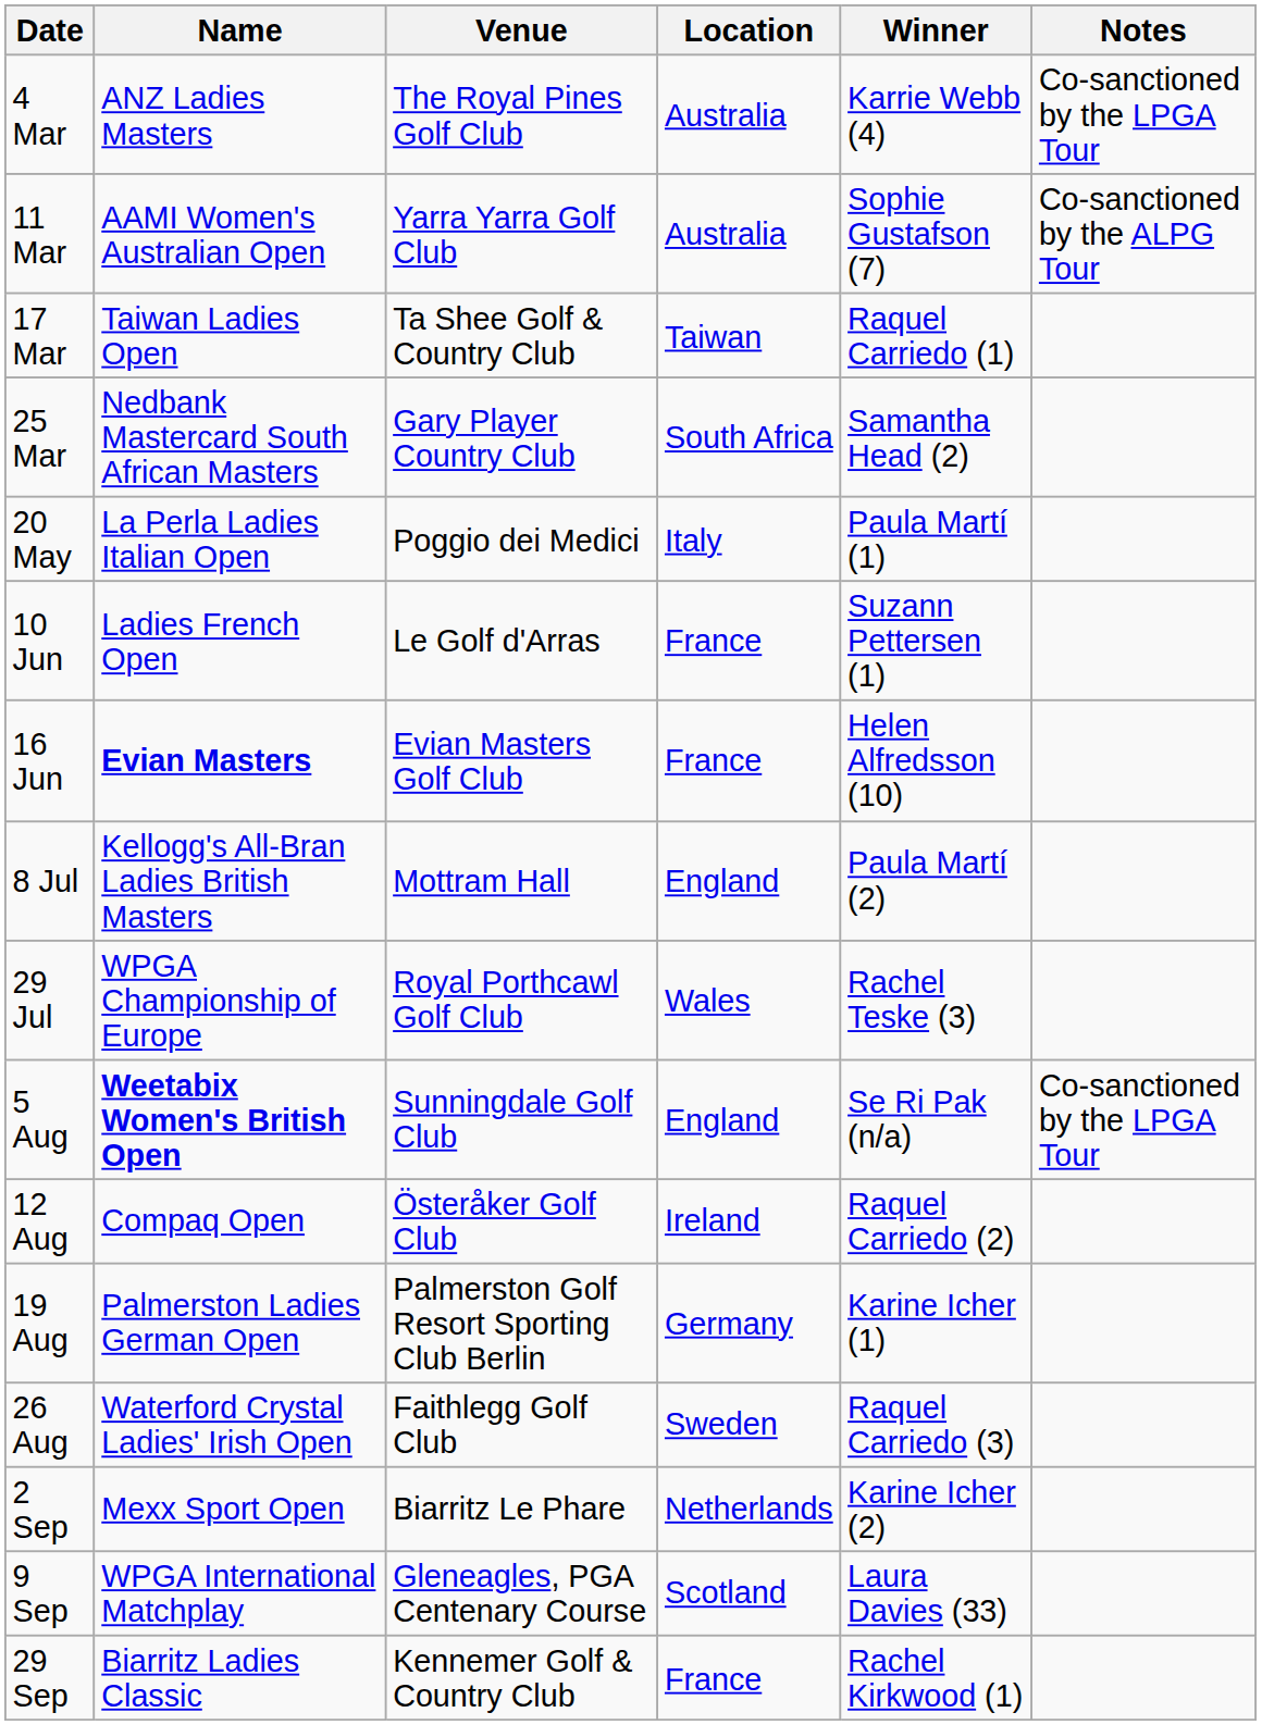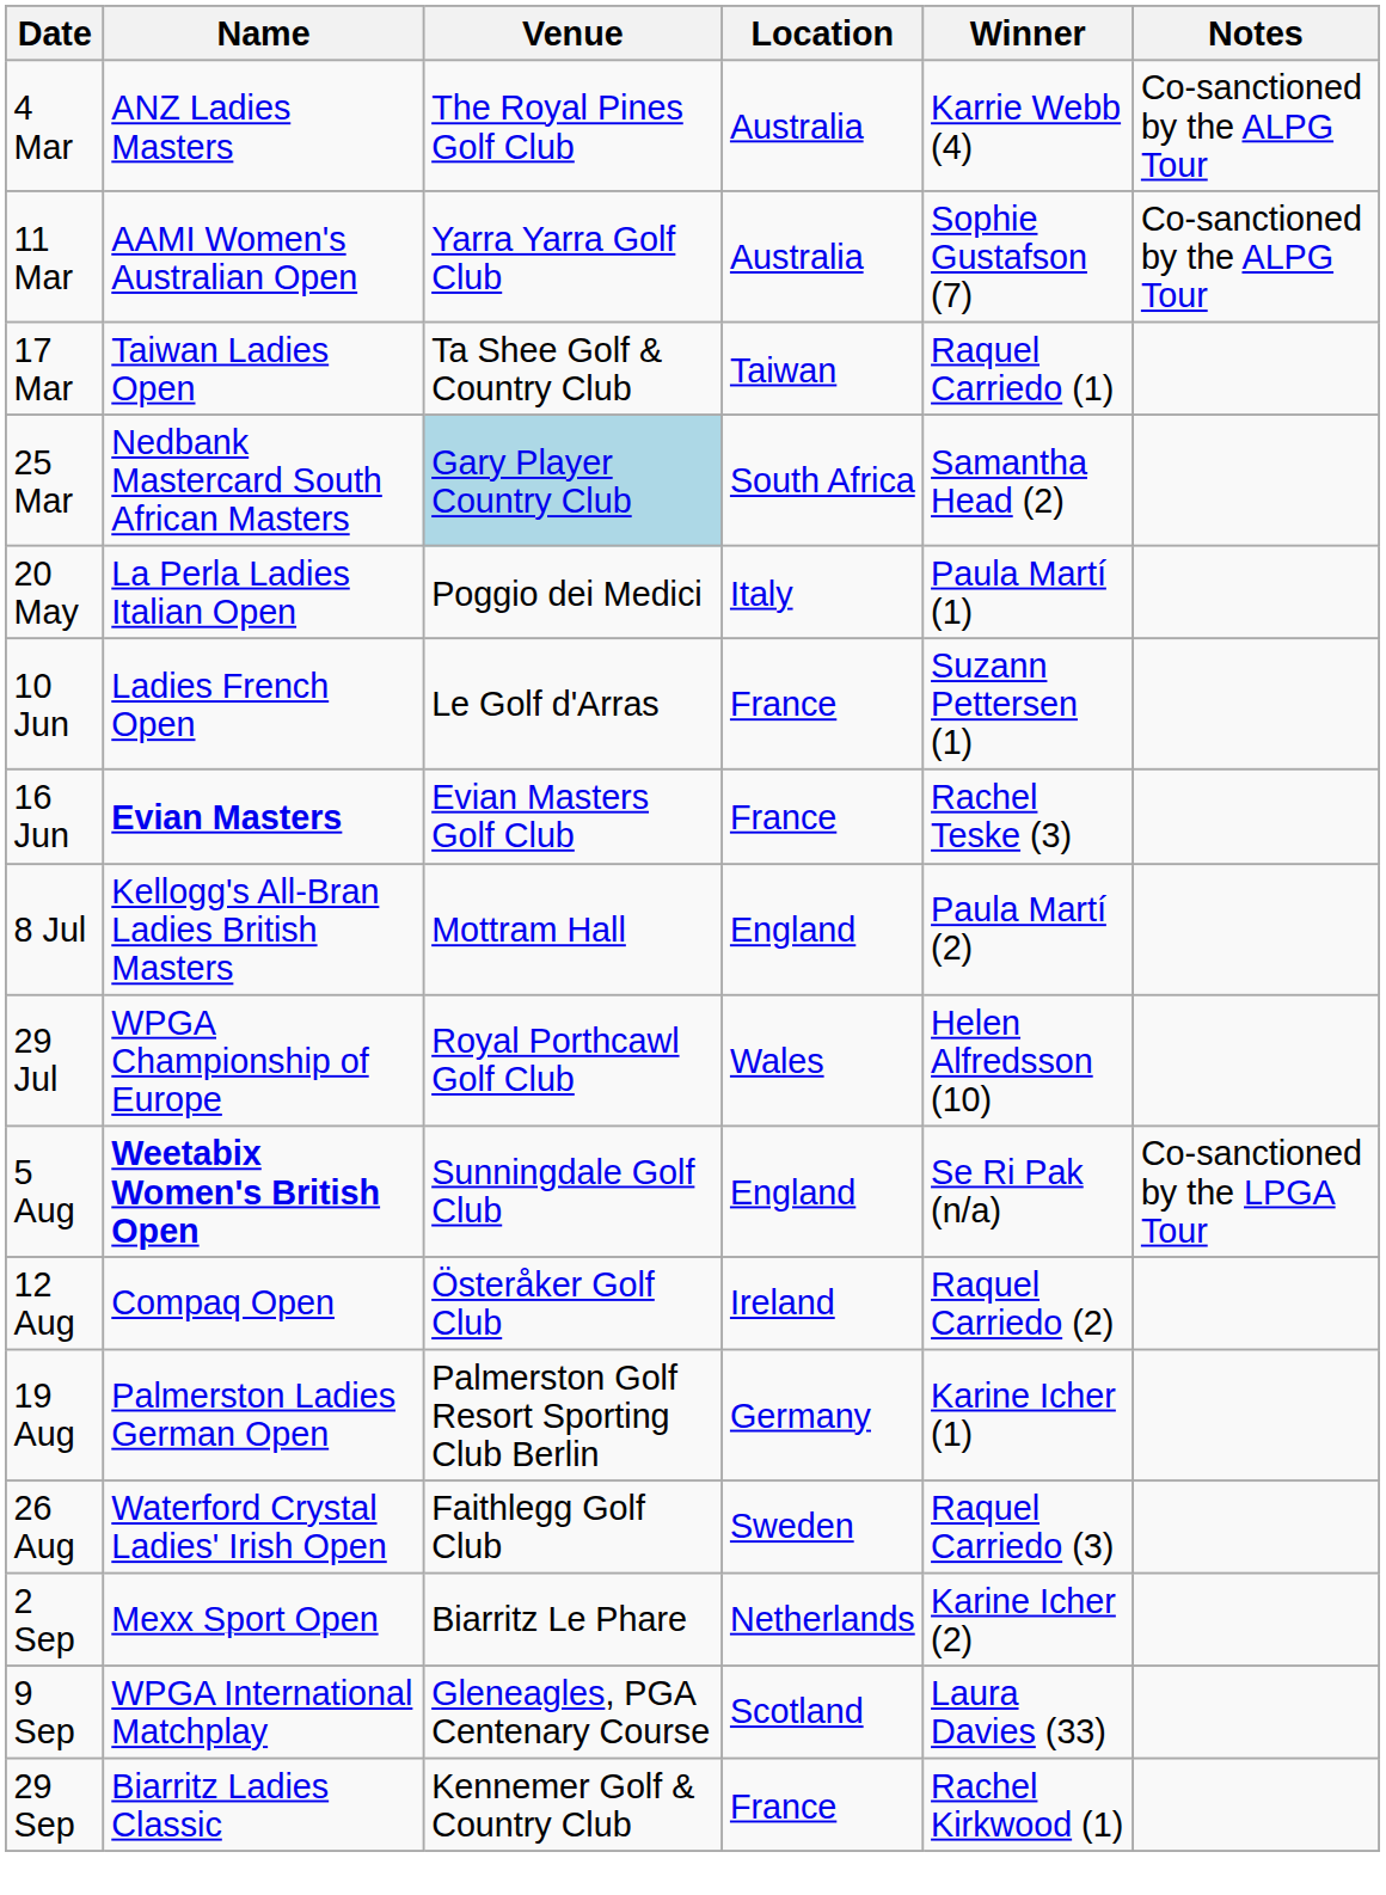4 Mar | Notes: Co-sanctioned by the LPGA Tour -> Co-sanctioned by the ALPG Tour
25 Mar | Venue: no background -> lightblue background
16 Jun | Winner: Helen Alfredsson (10) -> Rachel Teske (3)
29 Jul | Winner: Rachel Teske (3) -> Helen Alfredsson (10)
